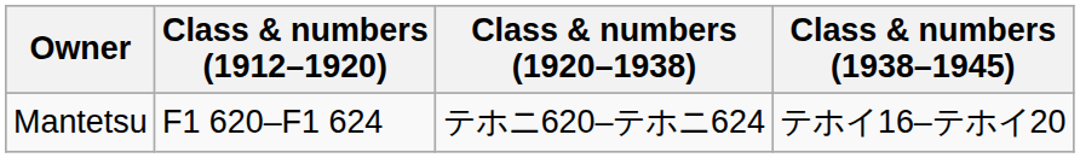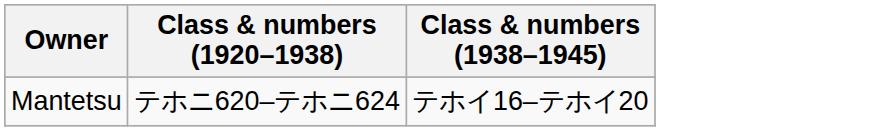- column: Class & numbers (1912–1920) | F1 620–F1 624
